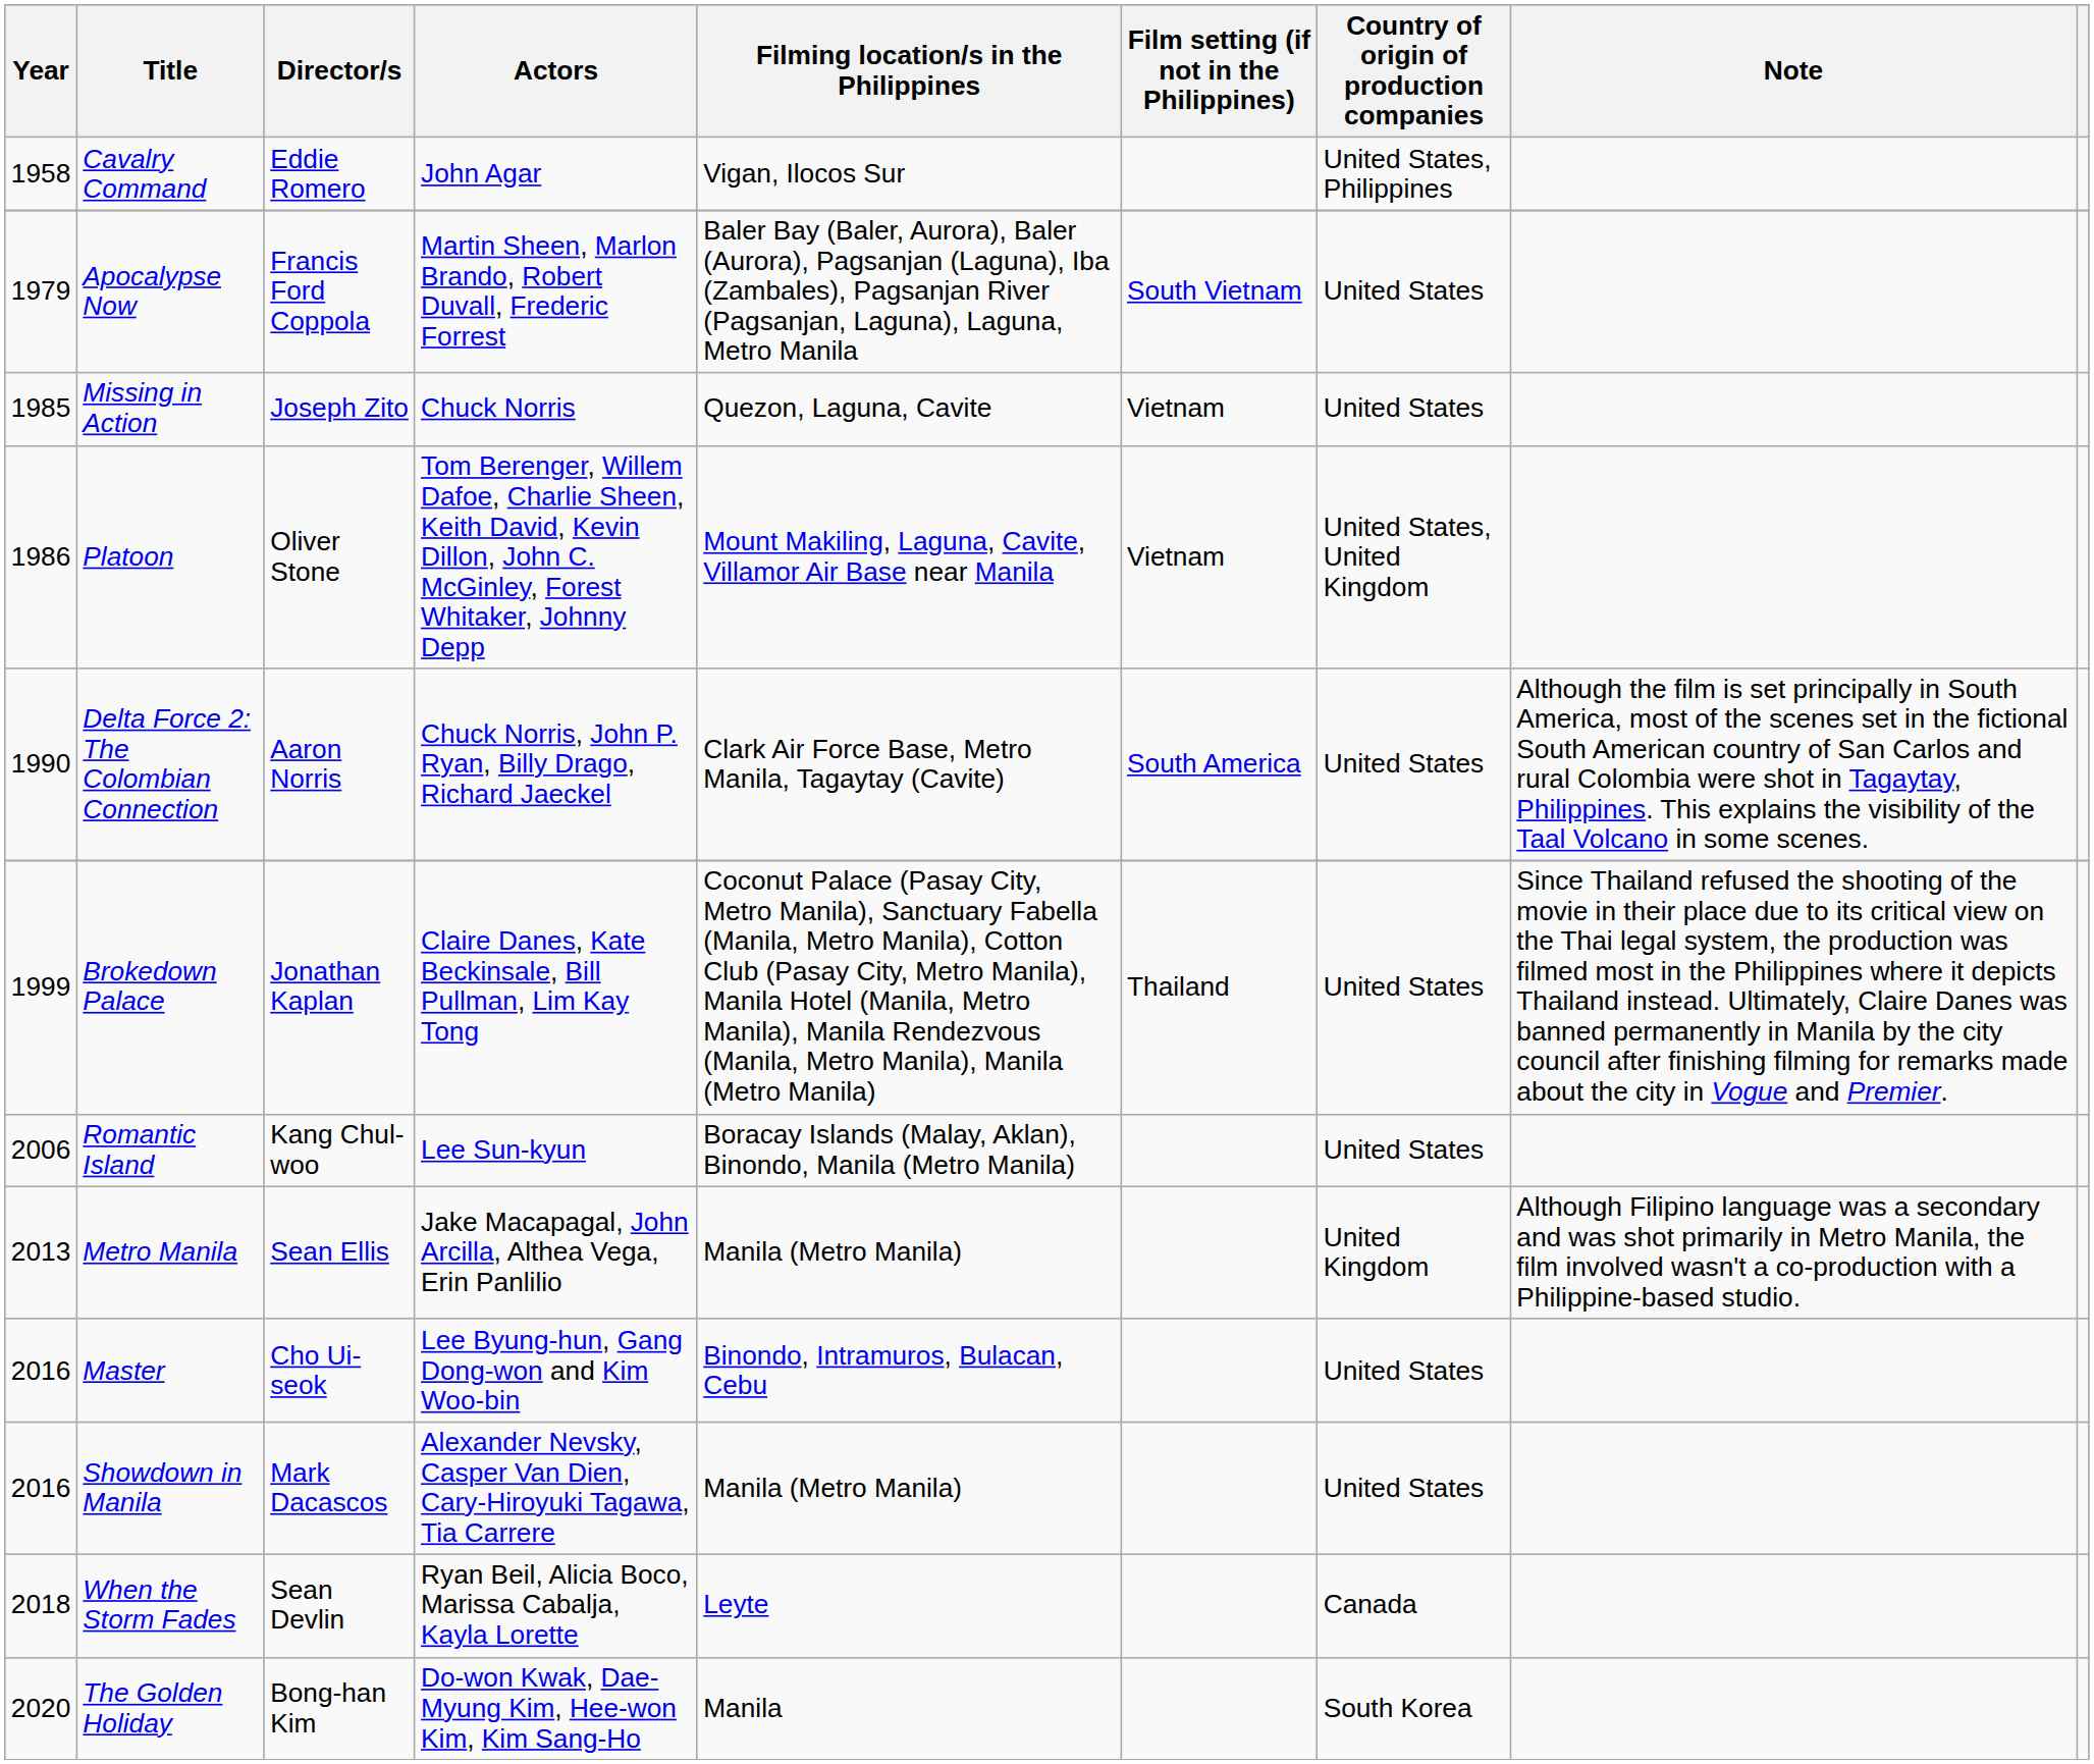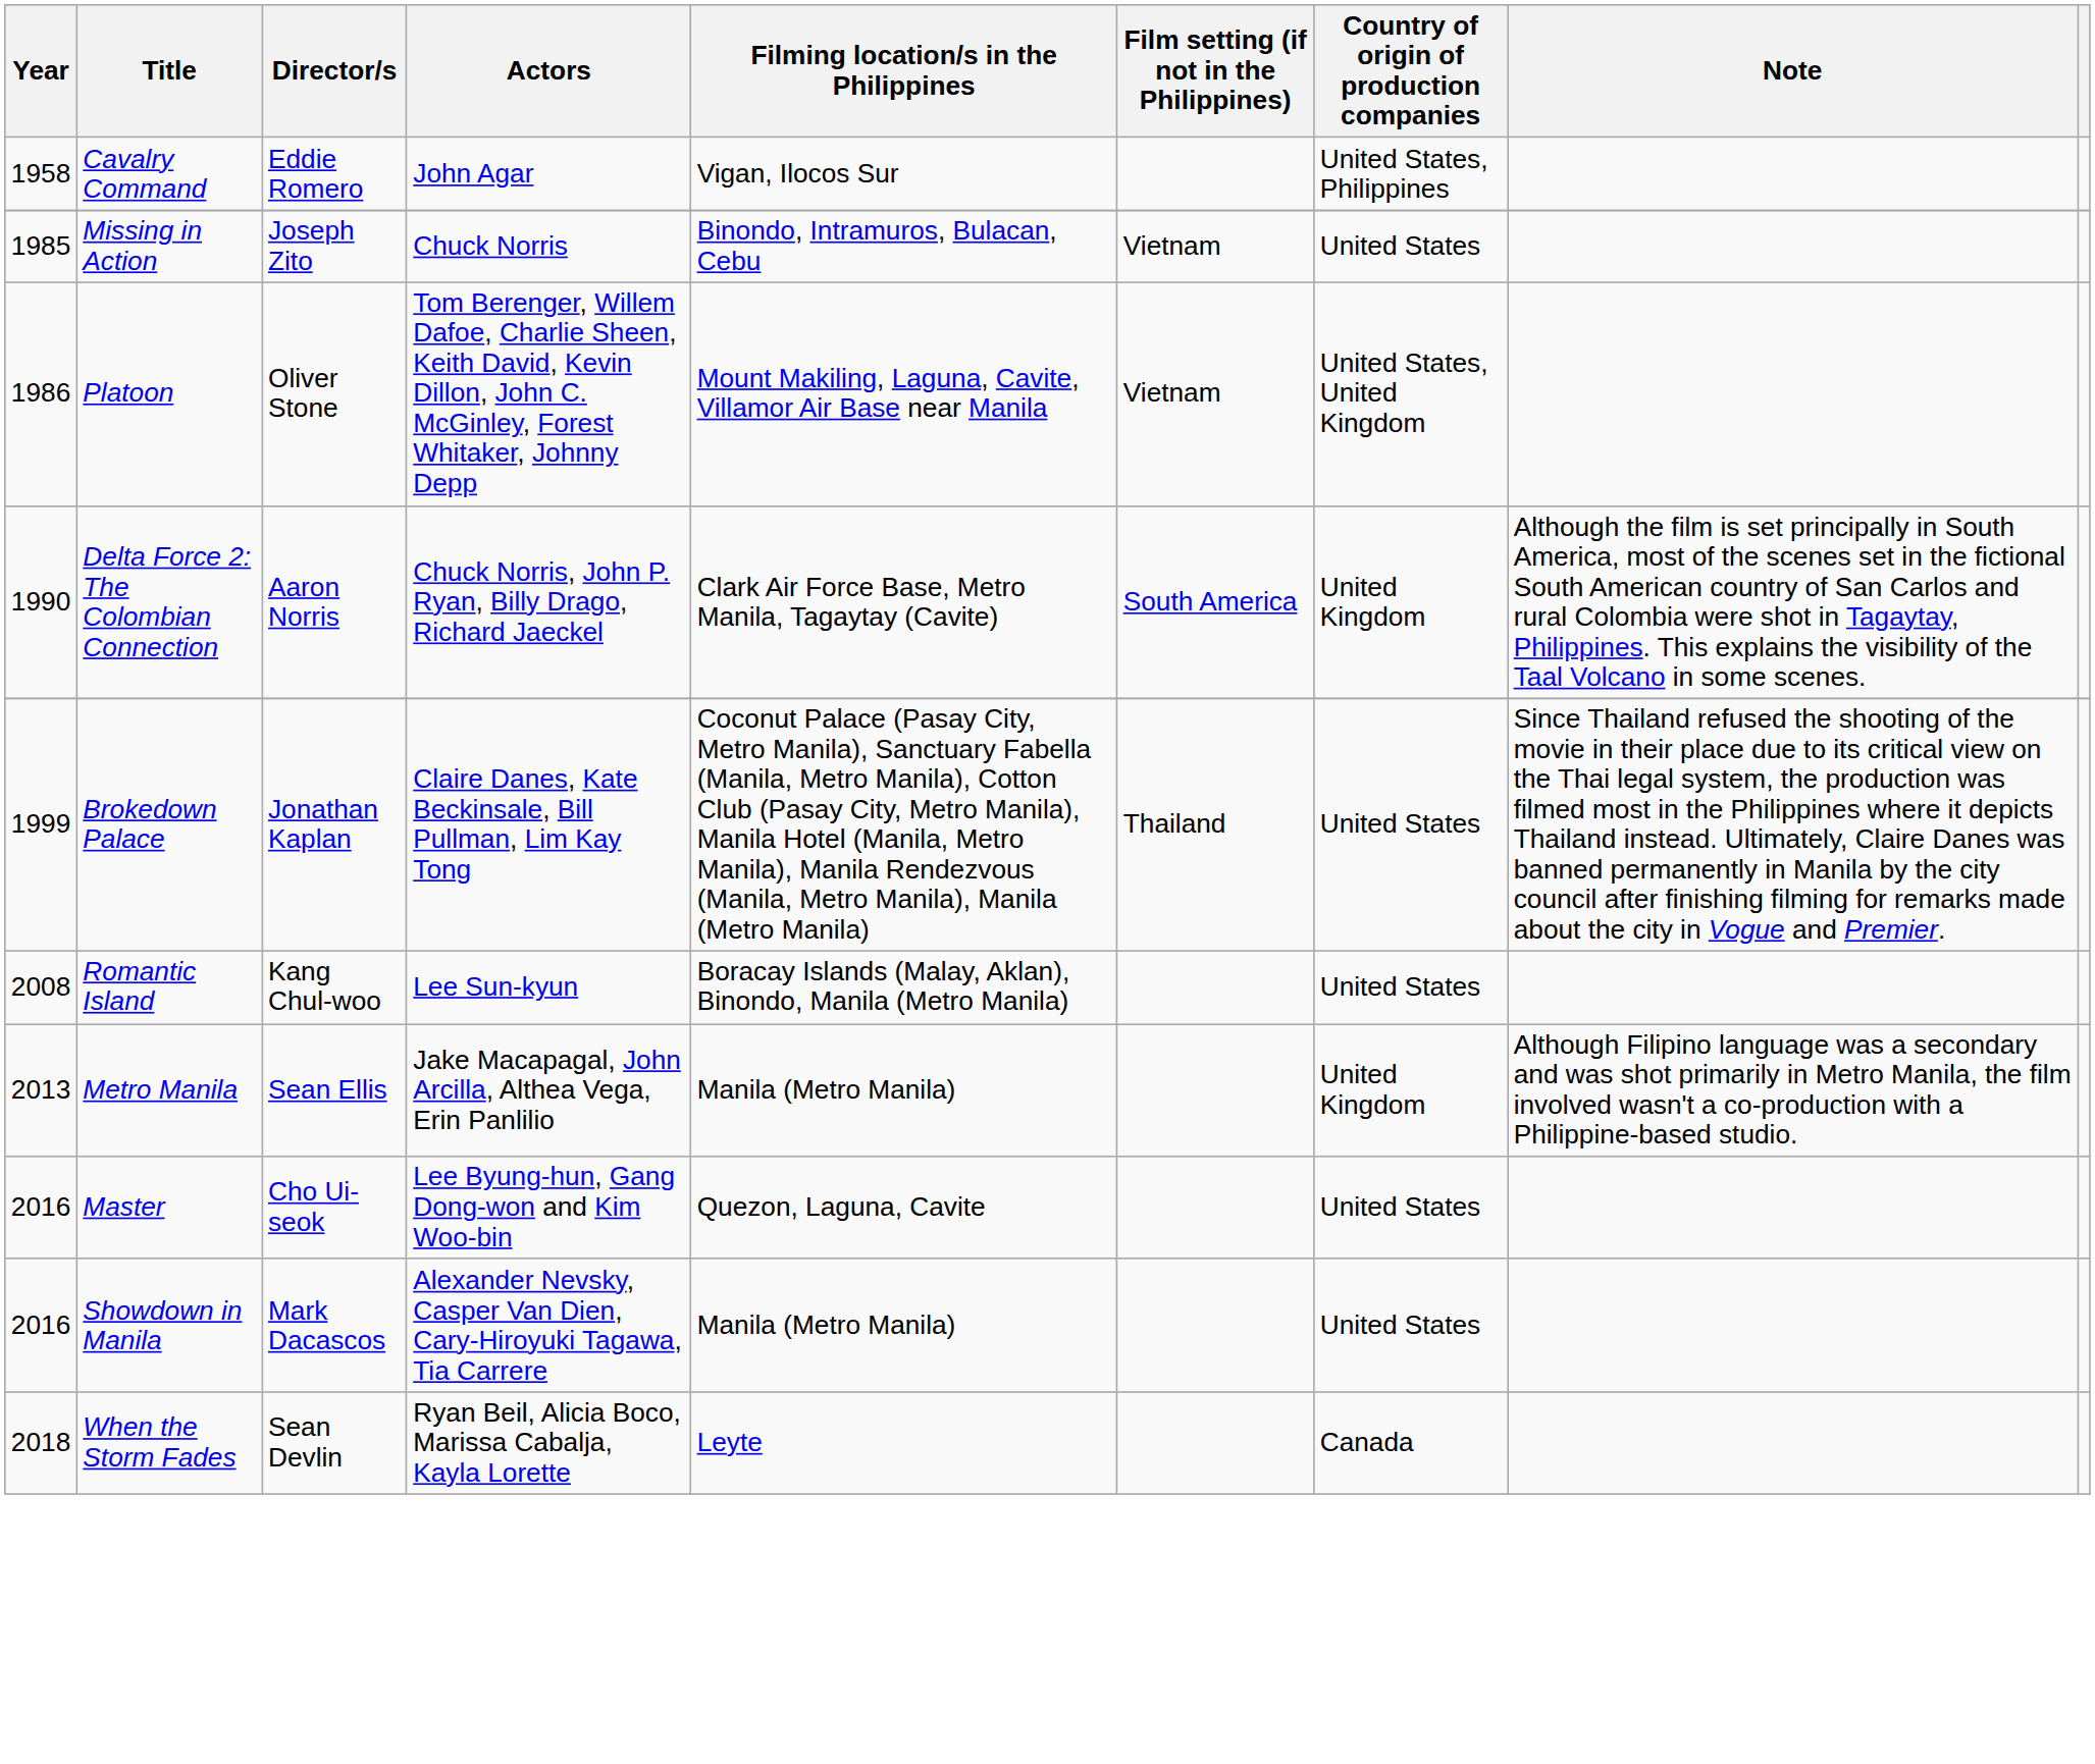- row: 1979 | Apocalypse Now | Francis Ford Coppola | Martin Sheen, Marlon Brando, Robert Duvall, Frederic Forrest | Baler Bay (Baler, Aurora), Baler (Aurora), Pagsanjan (Laguna), Iba (Zambales), Pagsanjan River (Pagsanjan, Laguna), Laguna, Metro Manila | South Vietnam | United States
Missing in Action | Filming location/s in the Philippines: Quezon, Laguna, Cavite -> Binondo, Intramuros, Bulacan, Cebu
Delta Force 2: The Colombian Connection | Country of origin of production companies: United States -> United Kingdom
Romantic Island | Year: 2006 -> 2008
Master | Filming location/s in the Philippines: Binondo, Intramuros, Bulacan, Cebu -> Quezon, Laguna, Cavite
- row: 2020 | The Golden Holiday | Bong-han Kim | Do-won Kwak, Dae-Myung Kim, Hee-won Kim, Kim Sang-Ho | Manila | South Korea
